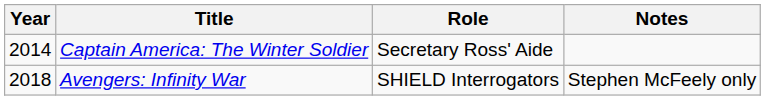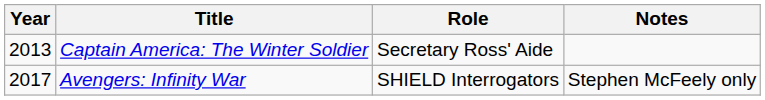Captain America: The Winter Soldier | Year: 2014 -> 2013
Avengers: Infinity War | Year: 2018 -> 2017
